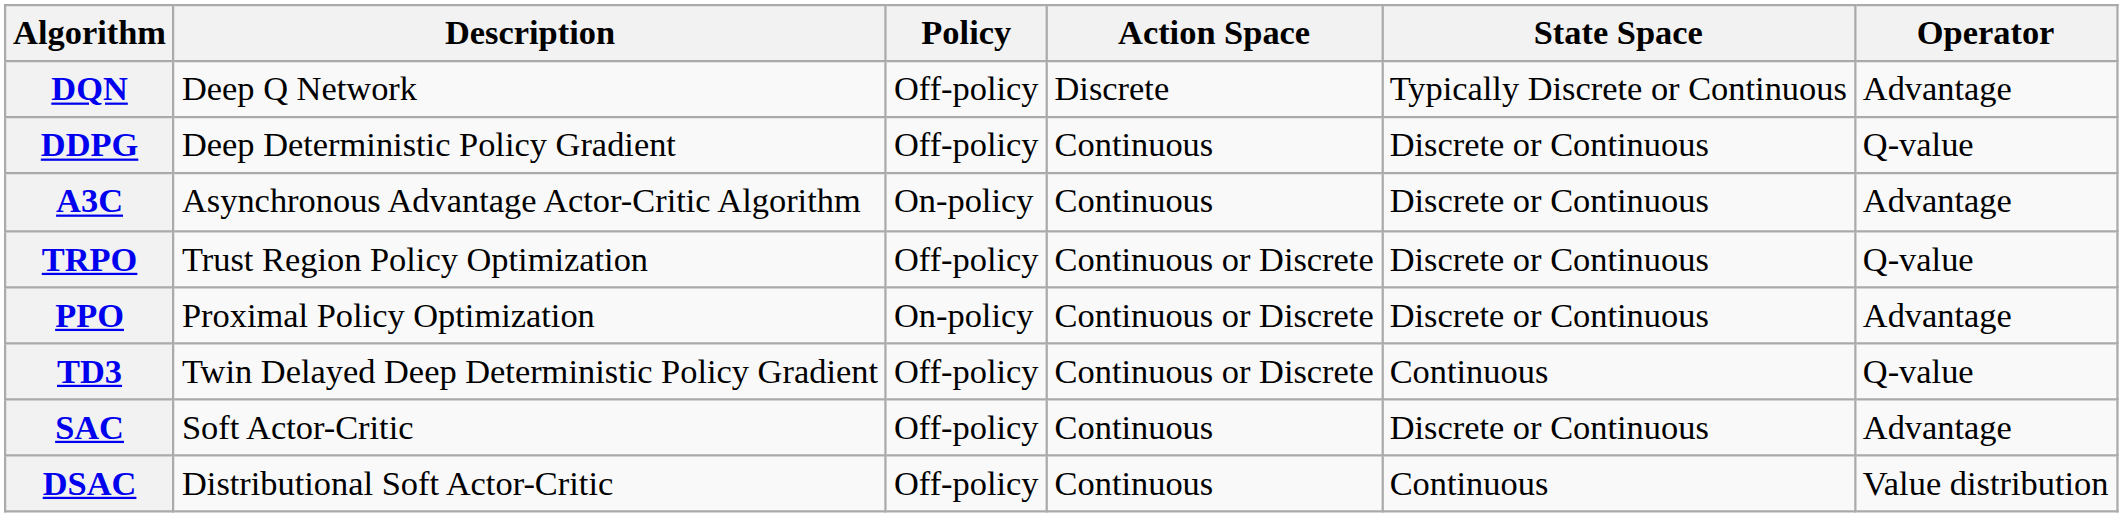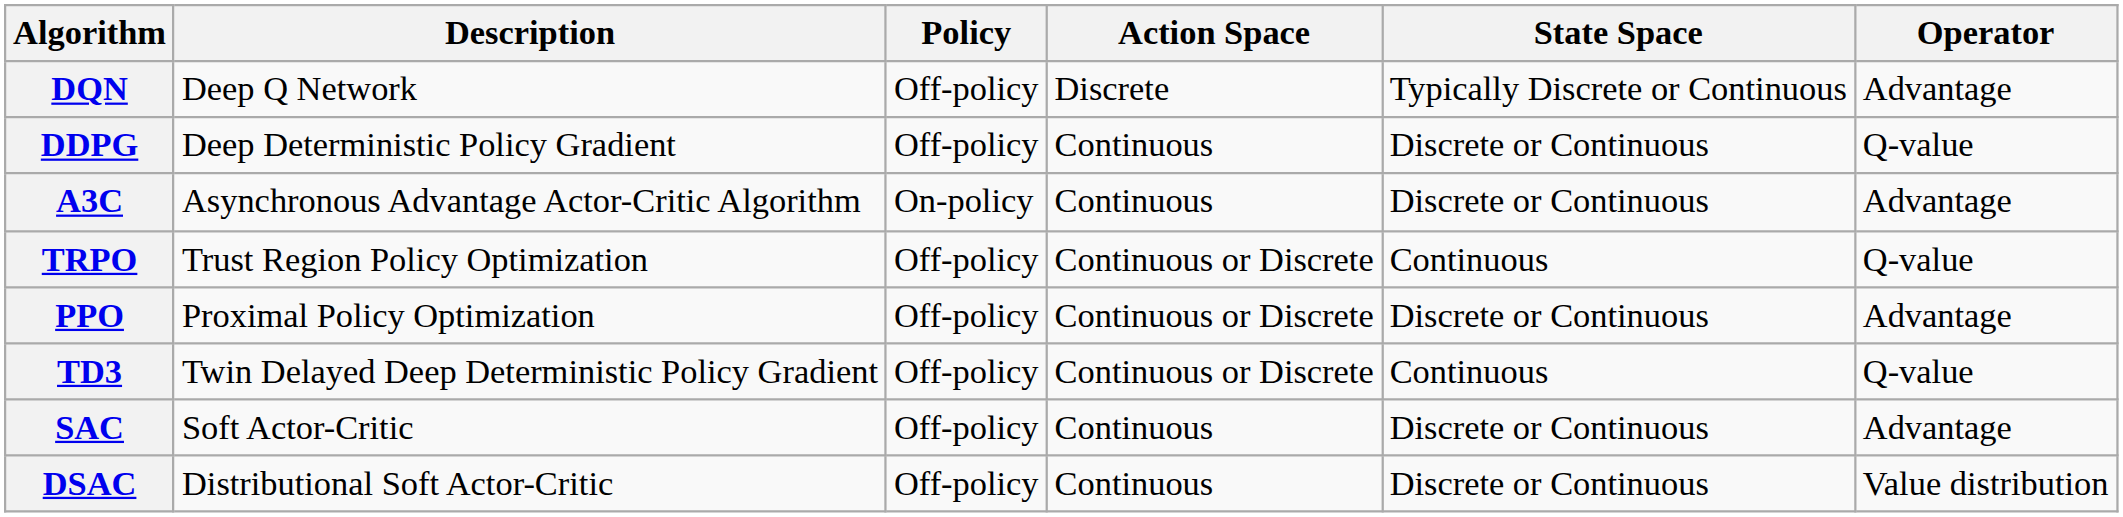TRPO | State Space: Discrete or Continuous -> Continuous
PPO | Policy: On-policy -> Off-policy
DSAC | State Space: Continuous -> Discrete or Continuous
